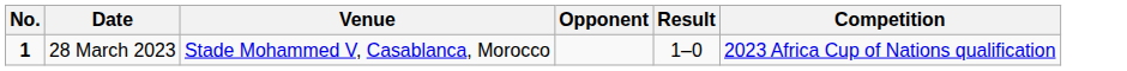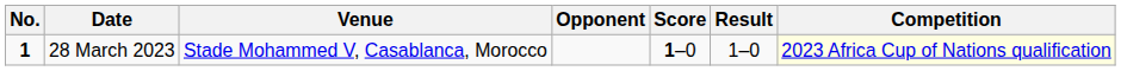+ column: Score | 1–0
28 March 2023 | Competition: no background -> lightyellow background
